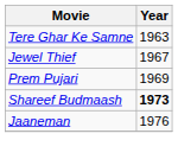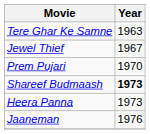Prem Pujari | Year: 1969 -> 1970
+ row: Heera Panna | 1973
